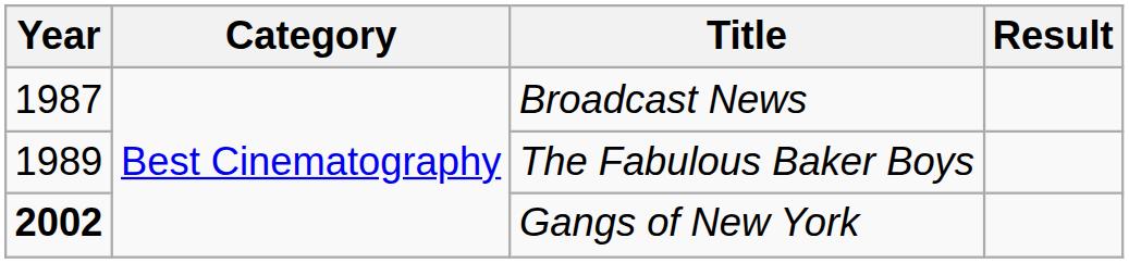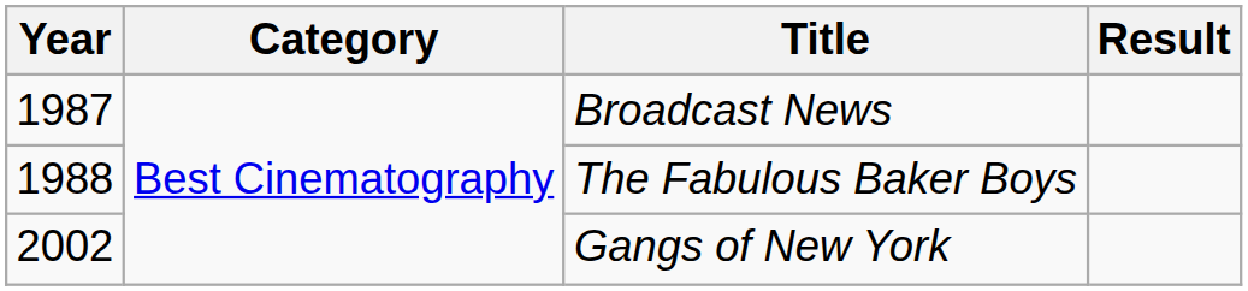The Fabulous Baker Boys | Year: 1989 -> 1988
Gangs of New York | Year: bold -> normal
